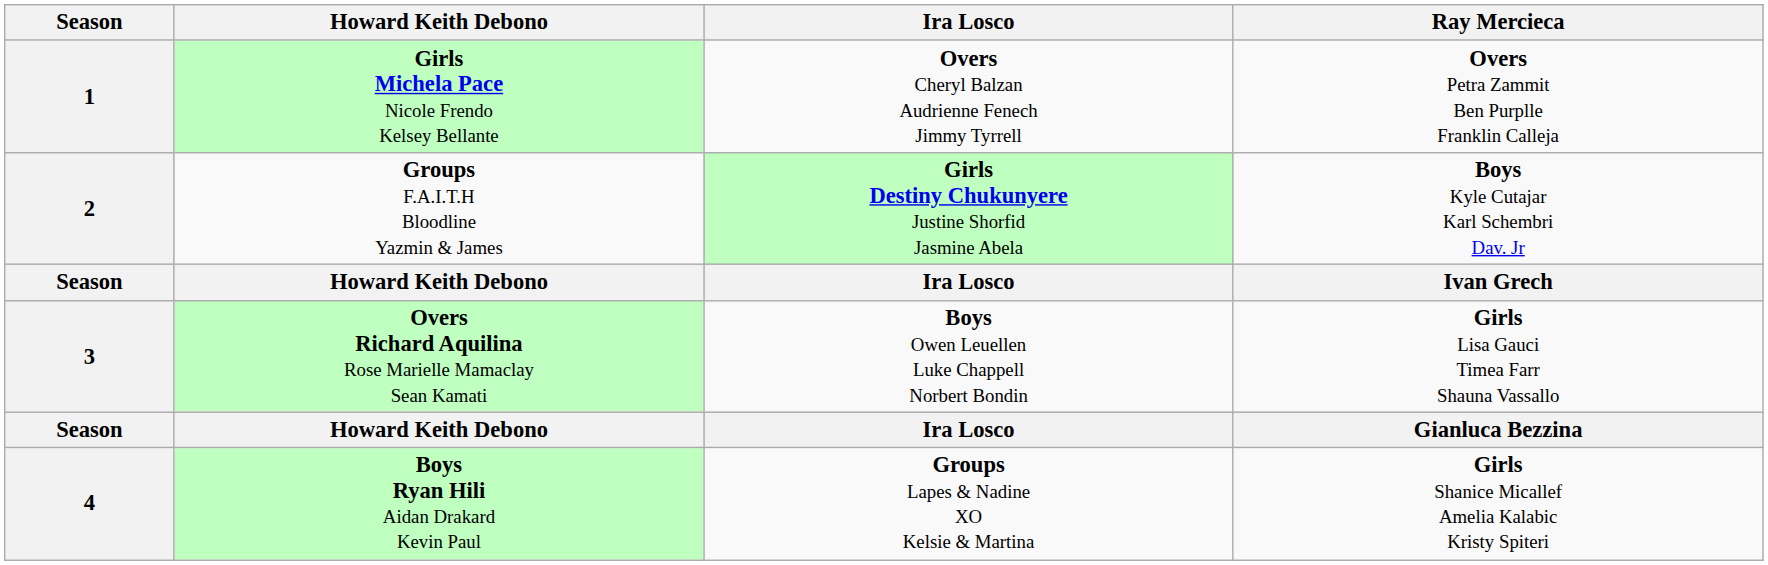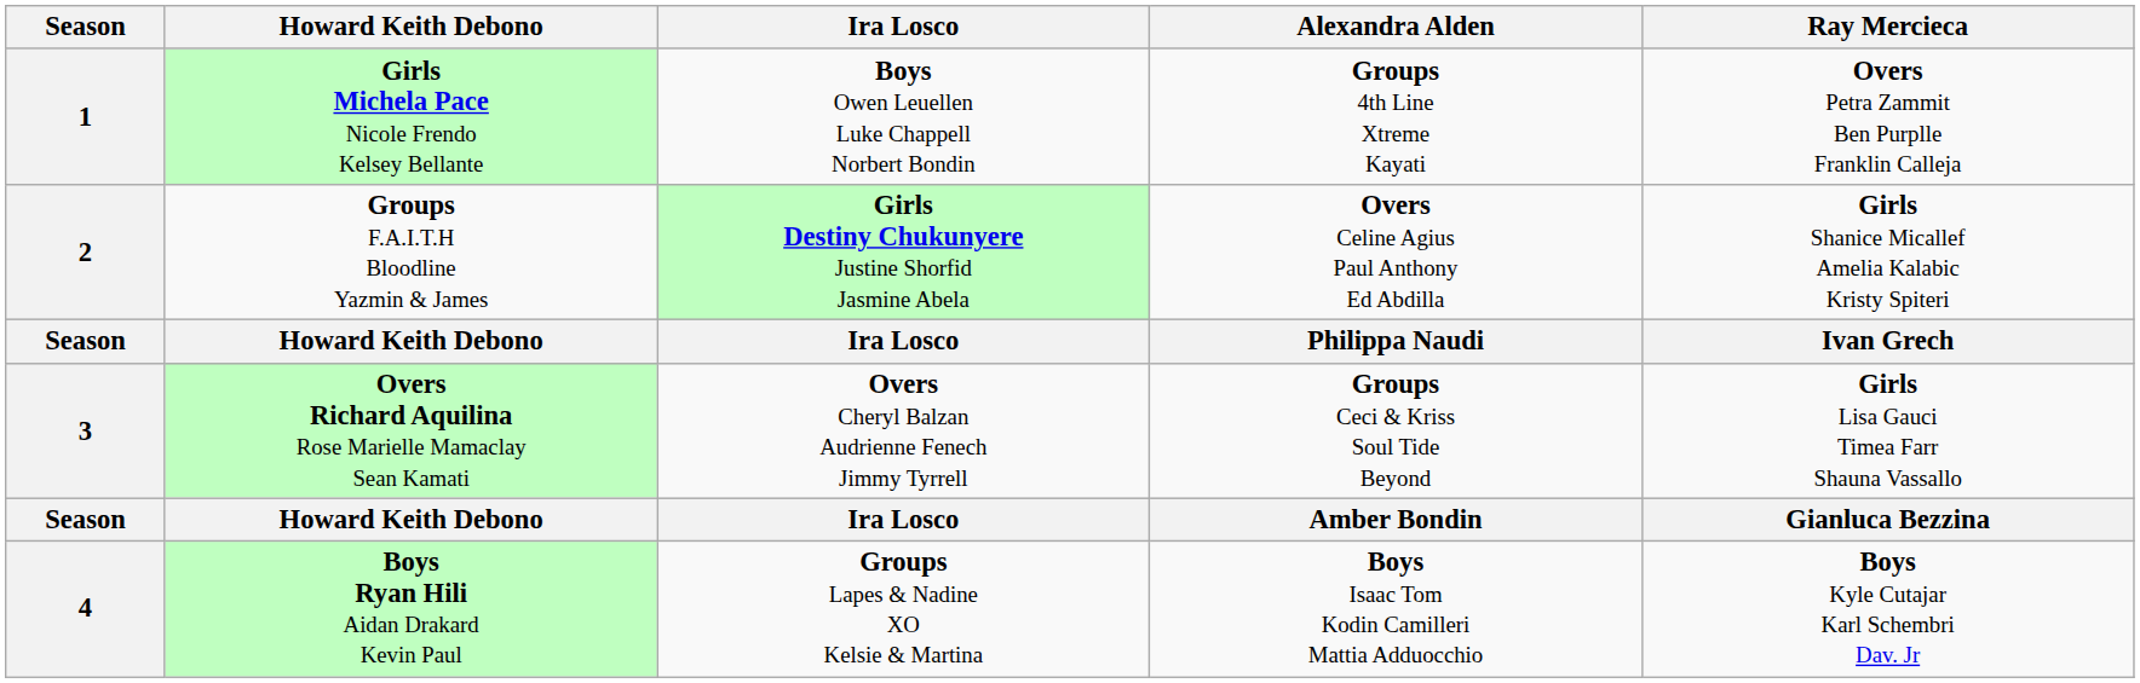+ column: Alexandra Alden | Groups 4th Line Xtreme Kayati | Overs Celine Agius Paul Anthony Ed Abdilla | Philippa Naudi | Groups Ceci & Kriss Soul Tide Beyond | Amber Bondin | Boys Isaac Tom Kodin Camilleri Mattia Adduocchio
1 | Ira Losco: Overs Cheryl Balzan Audrienne Fenech Jimmy Tyrrell -> Boys Owen Leuellen Luke Chappell Norbert Bondin
2 | Ray Mercieca: Boys Kyle Cutajar Karl Schembri Dav. Jr -> Girls Shanice Micallef Amelia Kalabic Kristy Spiteri
3 | Ira Losco: Boys Owen Leuellen Luke Chappell Norbert Bondin -> Overs Cheryl Balzan Audrienne Fenech Jimmy Tyrrell
4 | Ray Mercieca: Girls Shanice Micallef Amelia Kalabic Kristy Spiteri -> Boys Kyle Cutajar Karl Schembri Dav. Jr
